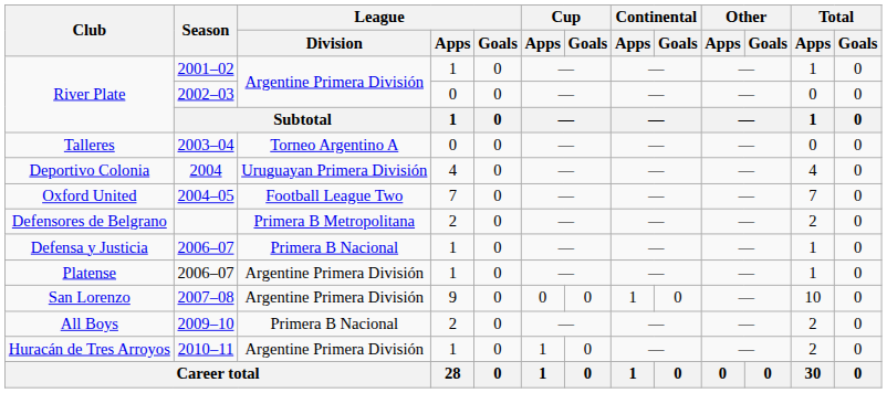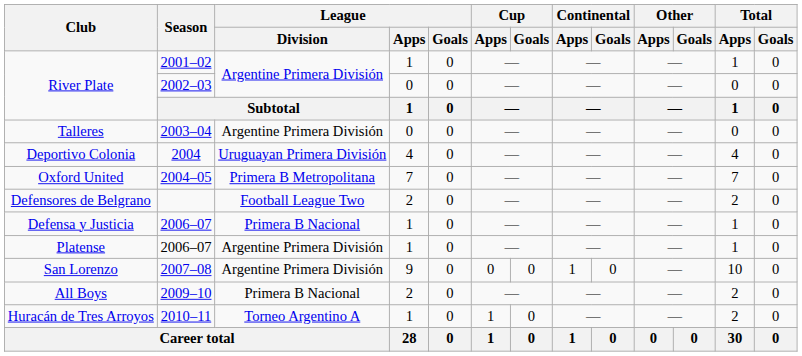Talleres | League / Division: Torneo Argentino A -> Argentine Primera División
Oxford United | League / Division: Football League Two -> Primera B Metropolitana
Defensores de Belgrano | League / Division: Primera B Metropolitana -> Football League Two
Huracán de Tres Arroyos | League / Division: Argentine Primera División -> Torneo Argentino A
